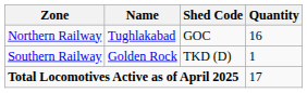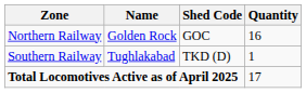Northern Railway | Name: Tughlakabad -> Golden Rock
Southern Railway | Name: Golden Rock -> Tughlakabad
